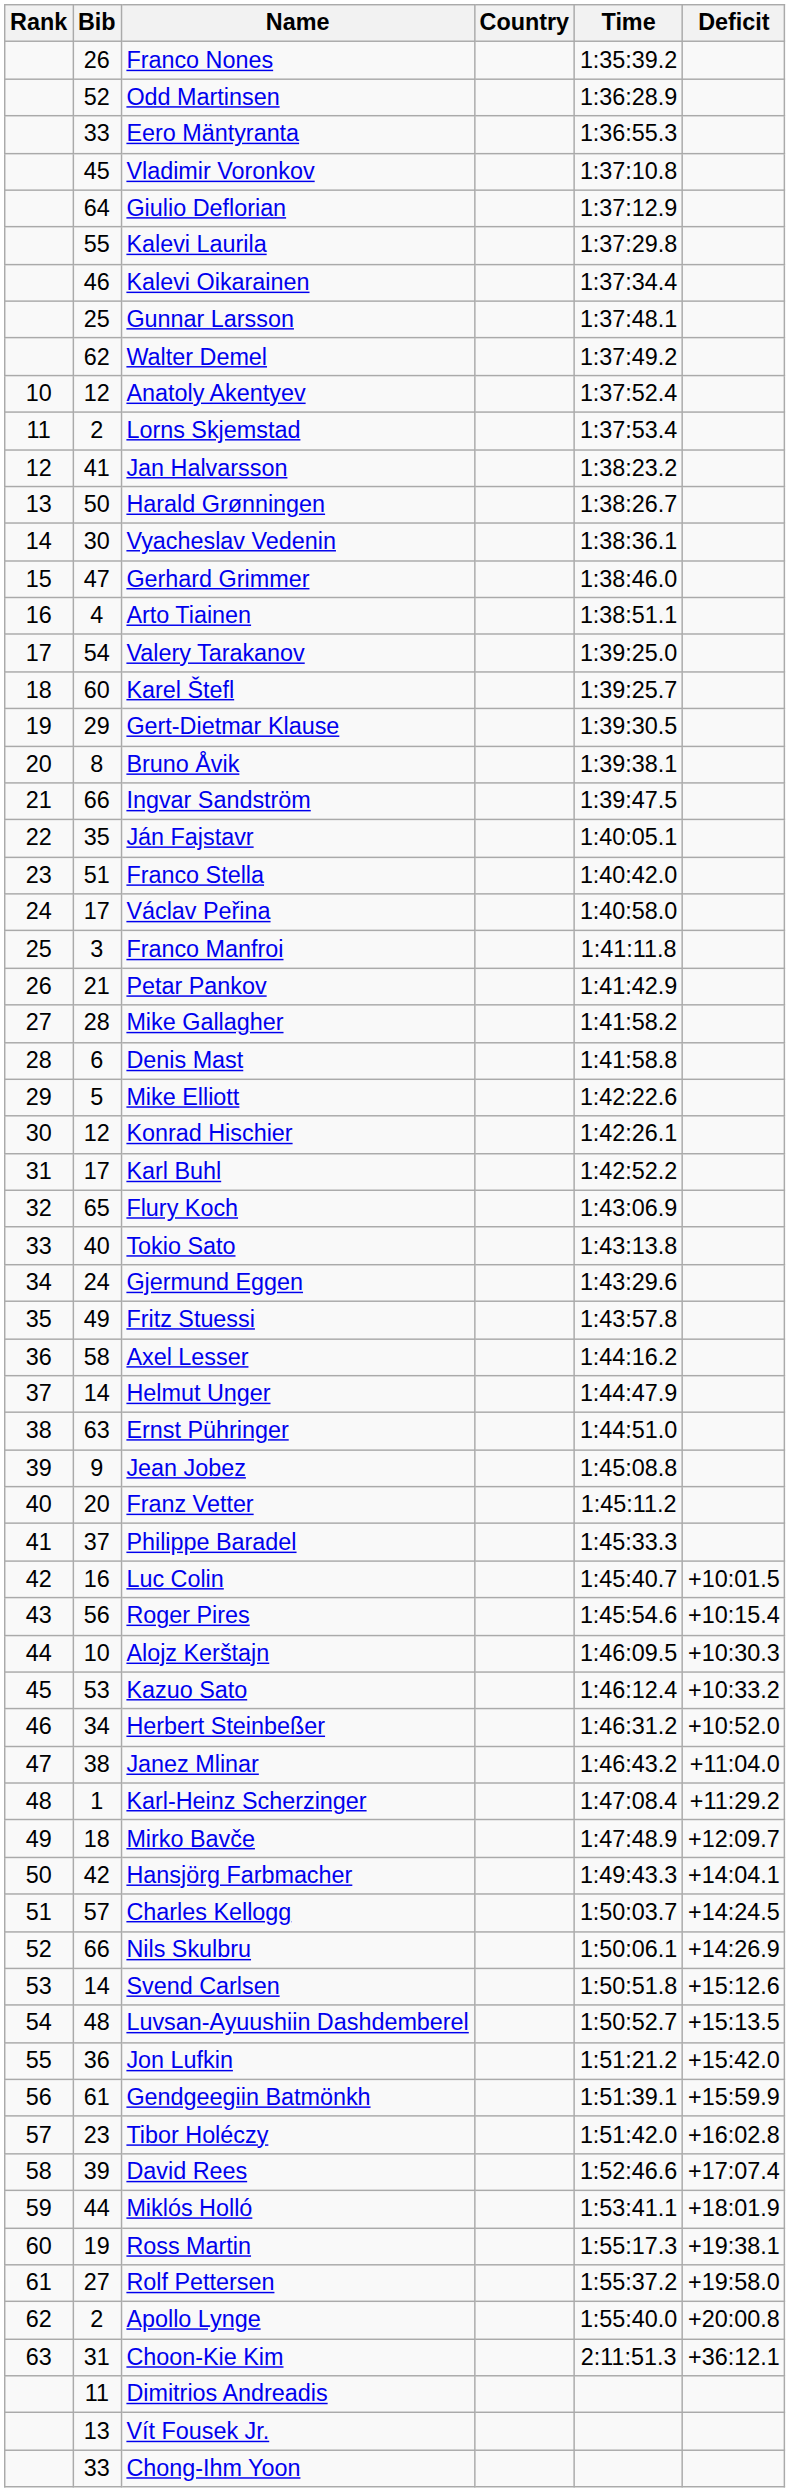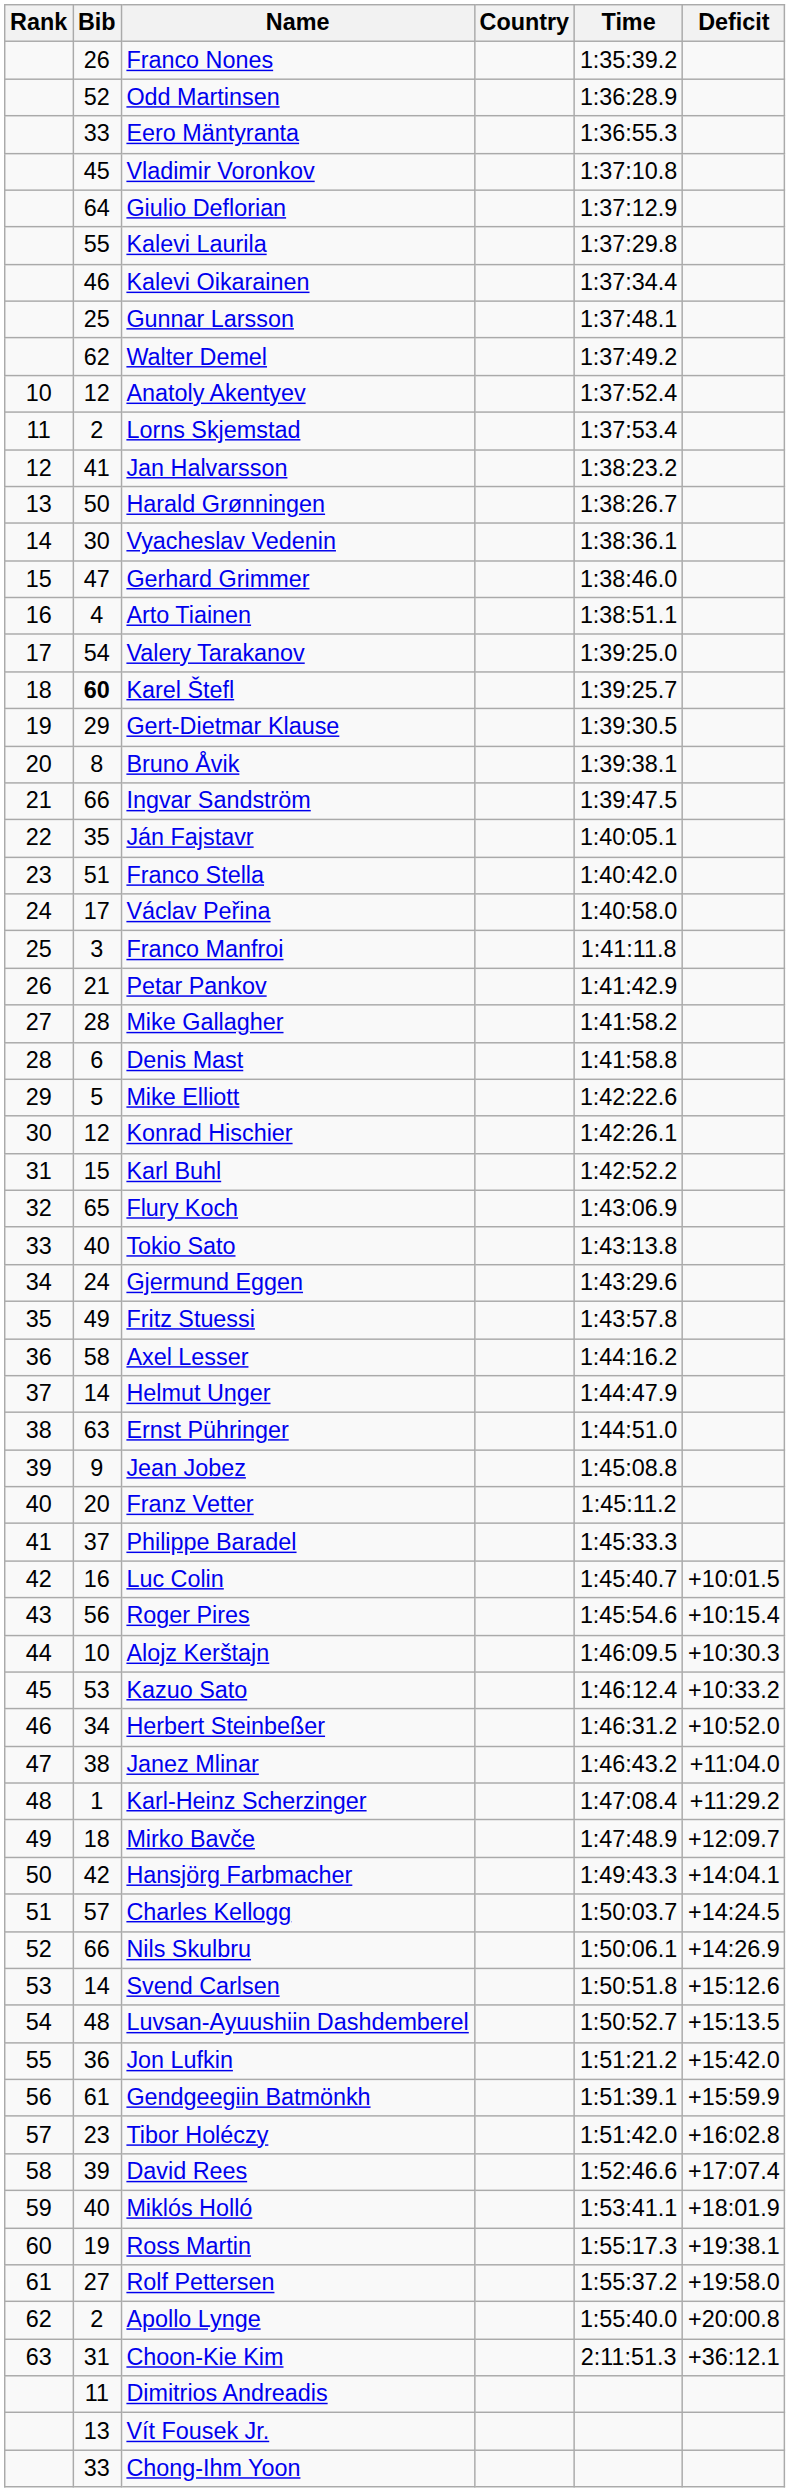Karel Štefl | Bib: normal -> bold
Karl Buhl | Bib: 17 -> 15
Miklós Holló | Bib: 44 -> 40
